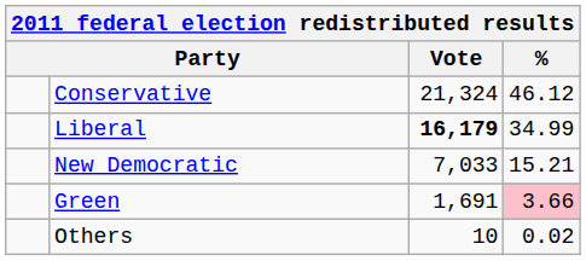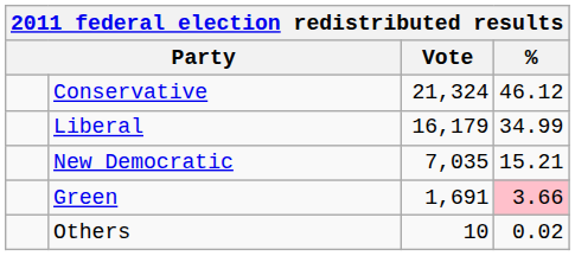Liberal | Vote: bold -> normal
New Democratic | Vote: 7,033 -> 7,035
